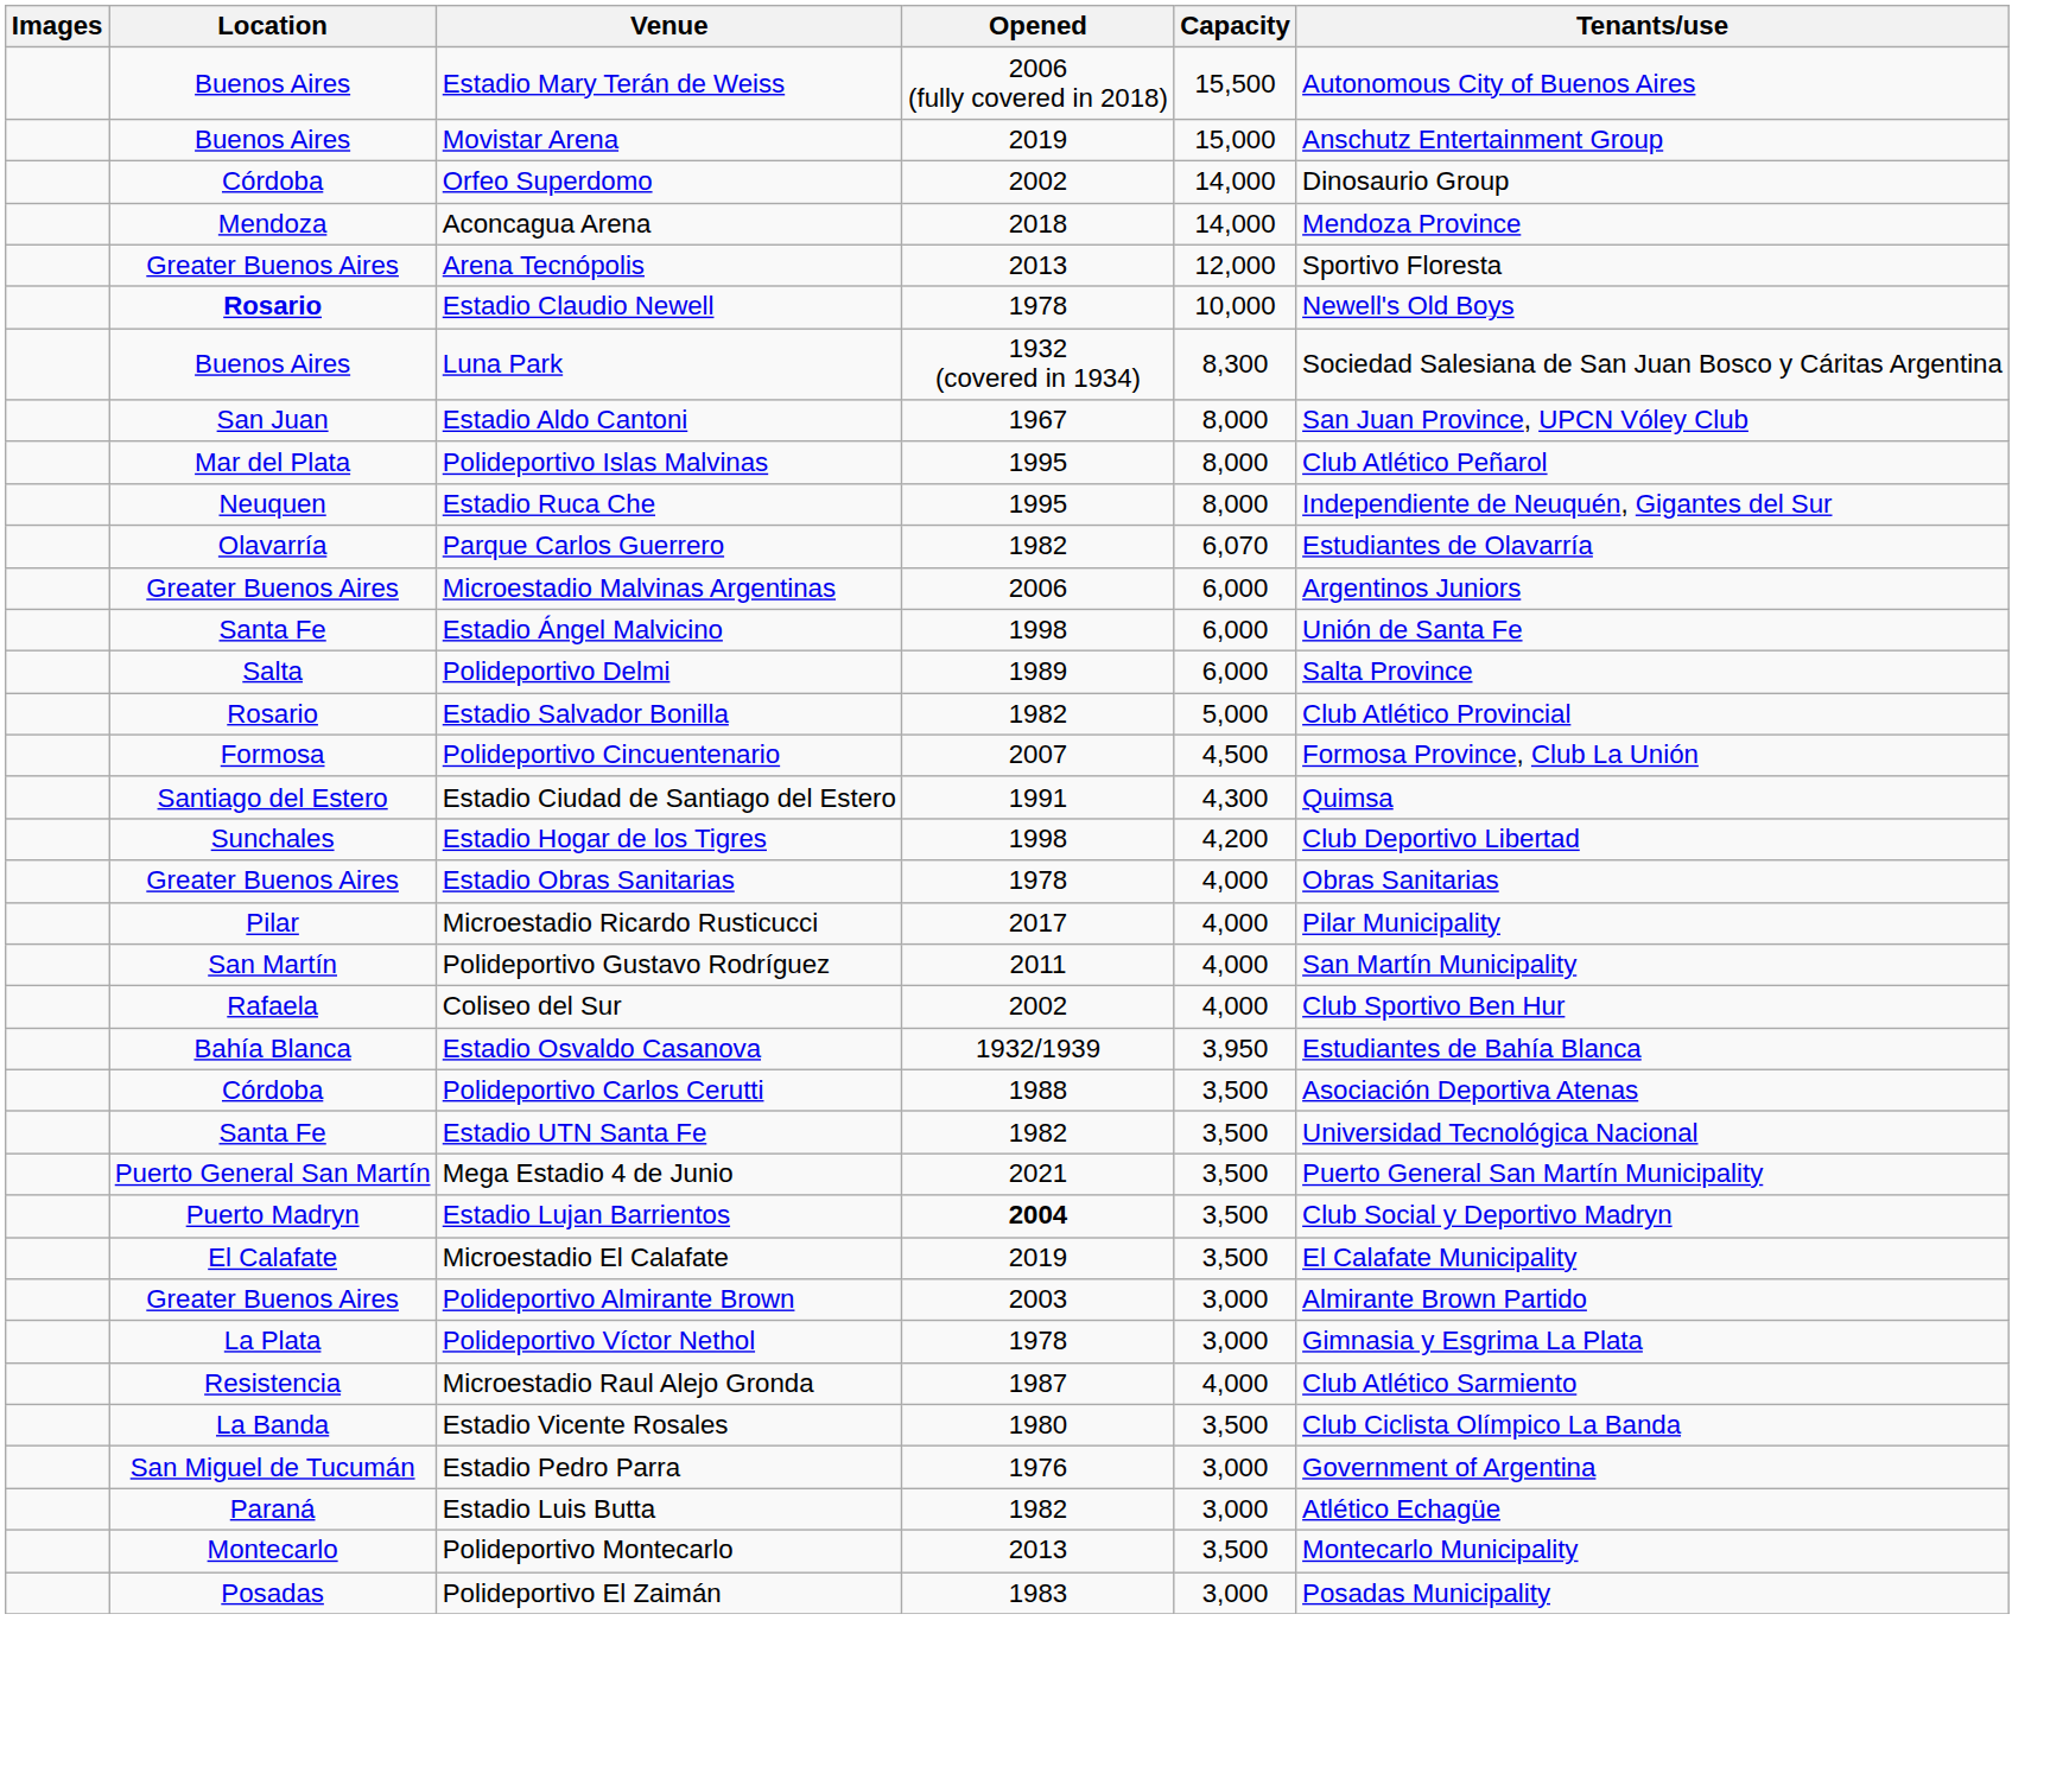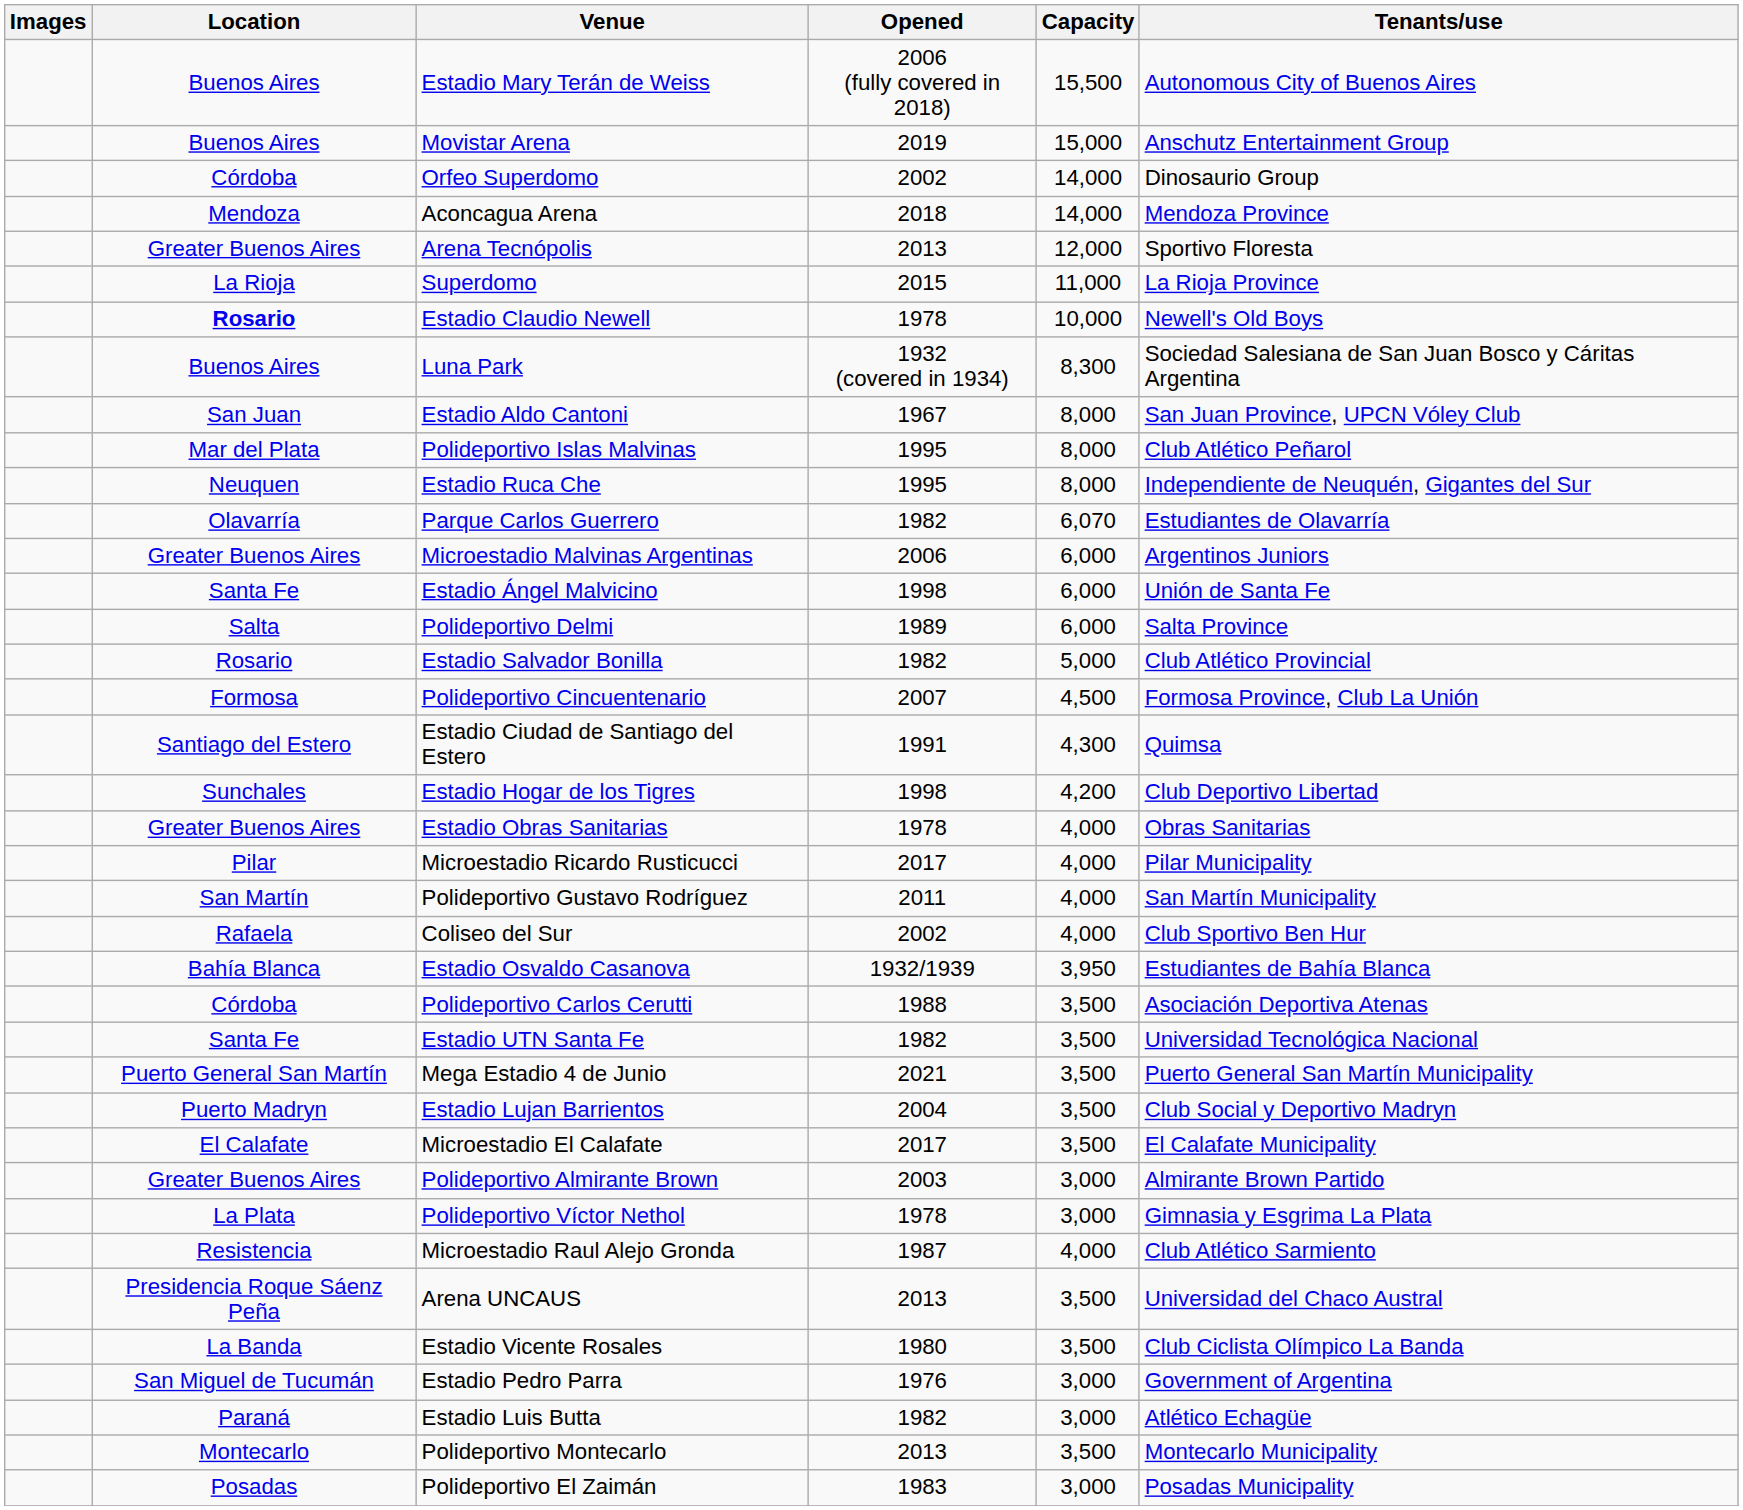+ row: La Rioja | Superdomo | 2015 | 11,000 | La Rioja Province
Estadio Lujan Barrientos | Opened: bold -> normal
Microestadio El Calafate | Opened: 2019 -> 2017
+ row: Presidencia Roque Sáenz Peña | Arena UNCAUS | 2013 | 3,500 | Universidad del Chaco Austral
